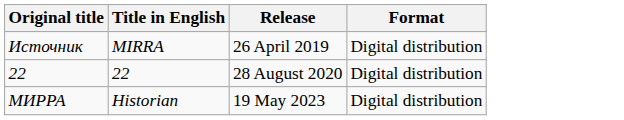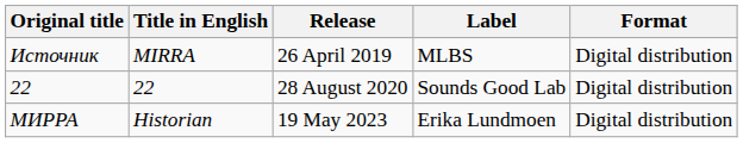+ column: Label | MLBS | Sounds Good Lab | Erika Lundmoen
